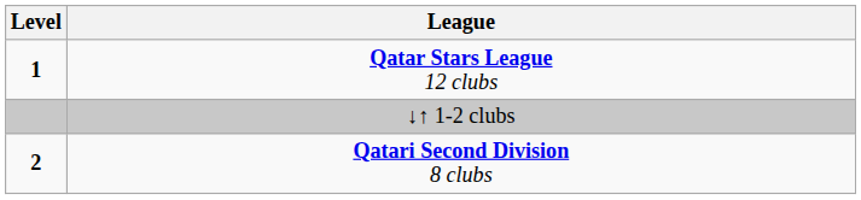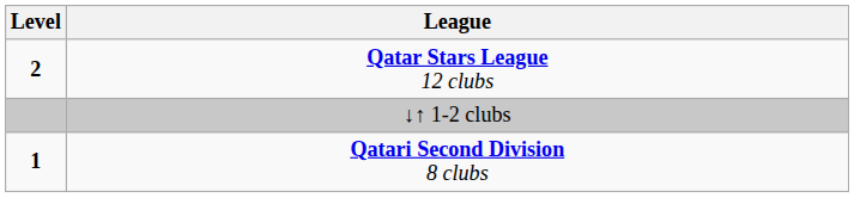Qatar Stars League 12 clubs | Level: 1 -> 2
Qatari Second Division 8 clubs | Level: 2 -> 1
